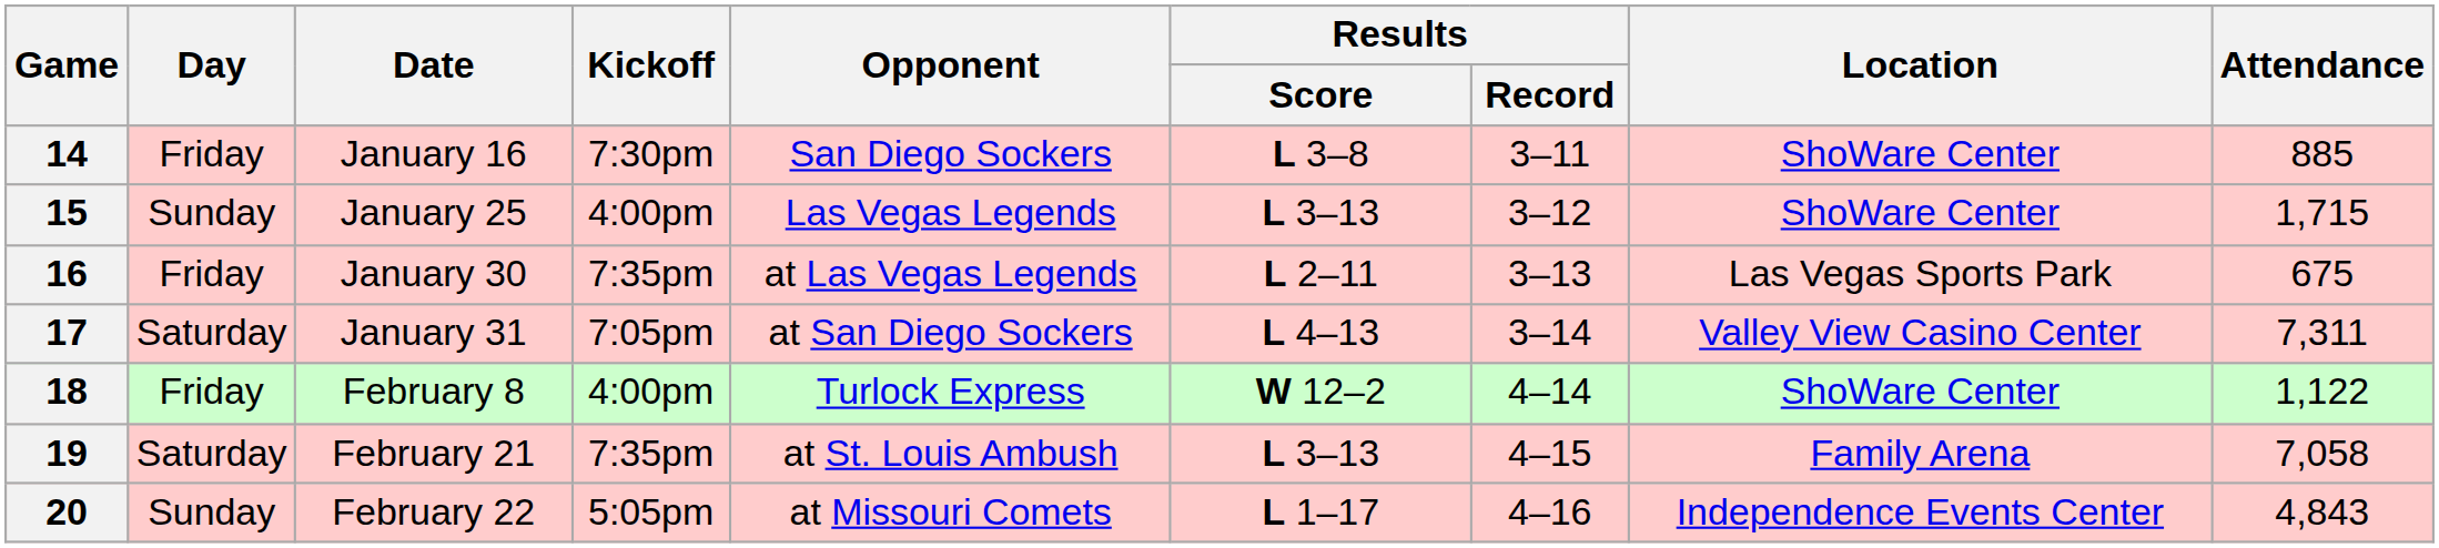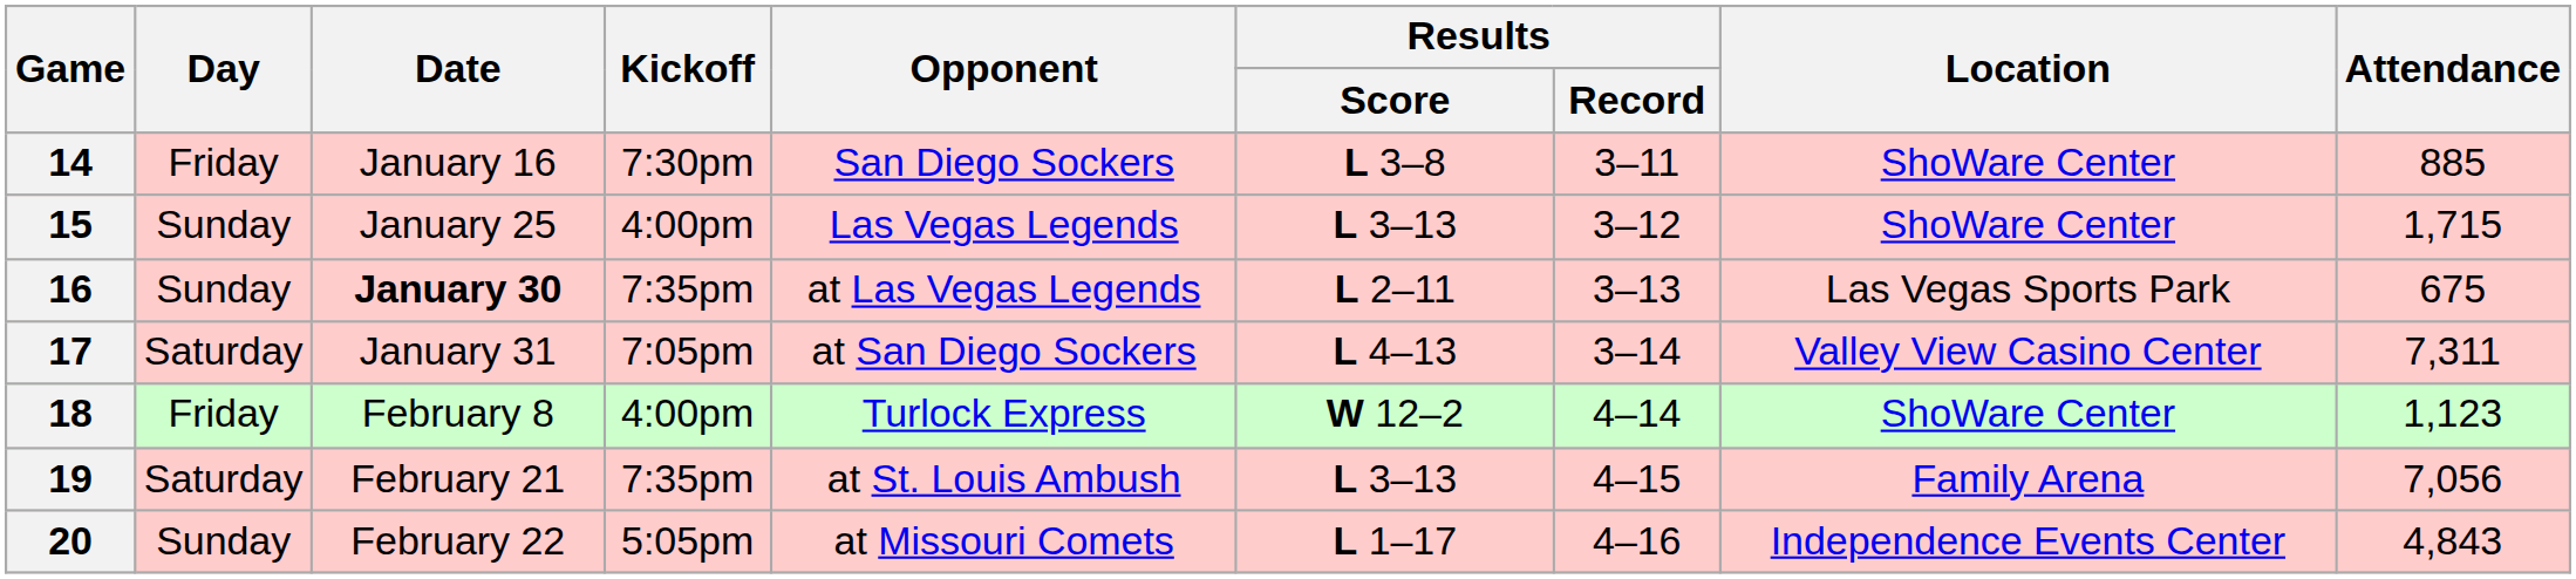16 | Day: Friday -> Sunday
16 | Date: normal -> bold
18 | Attendance: 1,122 -> 1,123
19 | Attendance: 7,058 -> 7,056
